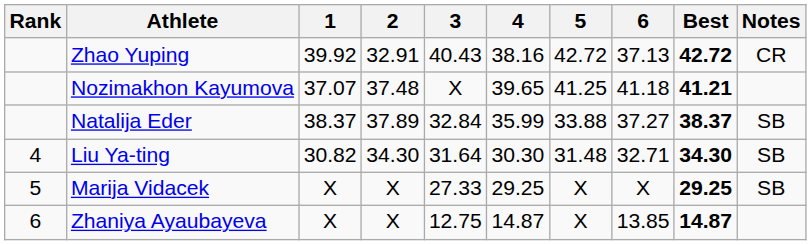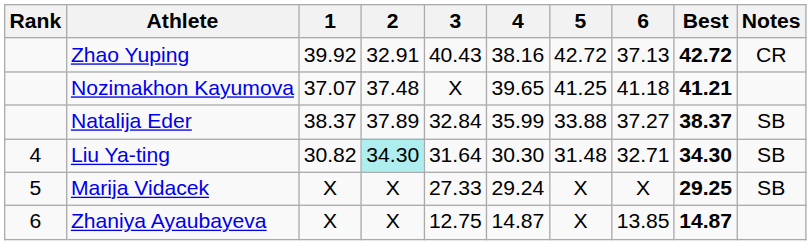Liu Ya-ting | 2: no background -> paleturquoise background
Marija Vidacek | 4: 29.25 -> 29.24
